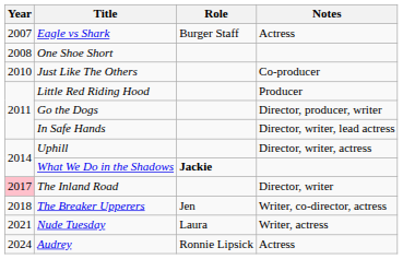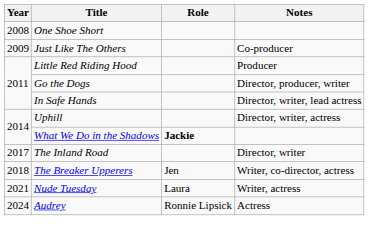- row: 2007 | Eagle vs Shark | Burger Staff | Actress
Just Like The Others | Year: 2010 -> 2009
The Inland Road | Year: pink background -> no background
